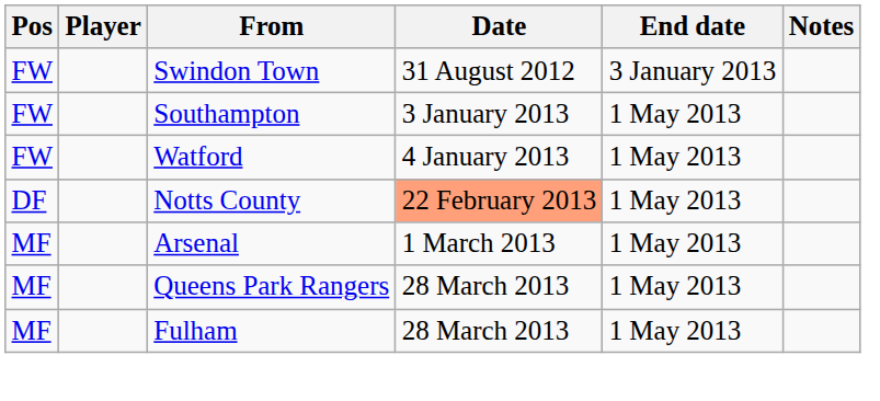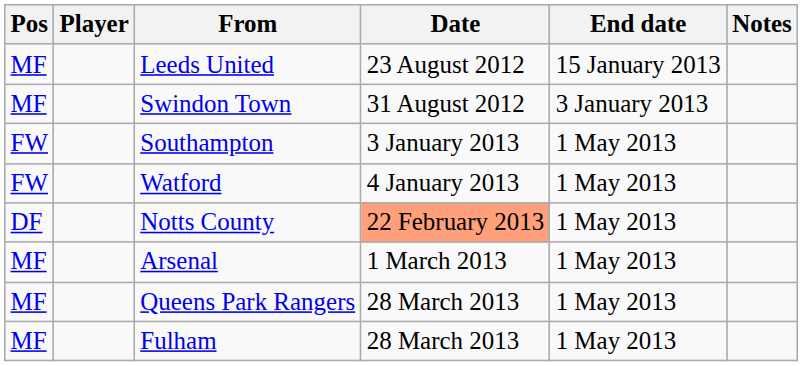+ row: MF | Leeds United | 23 August 2012 | 15 January 2013
Swindon Town | Pos: FW -> MF
